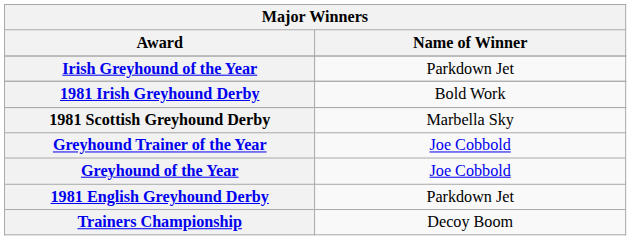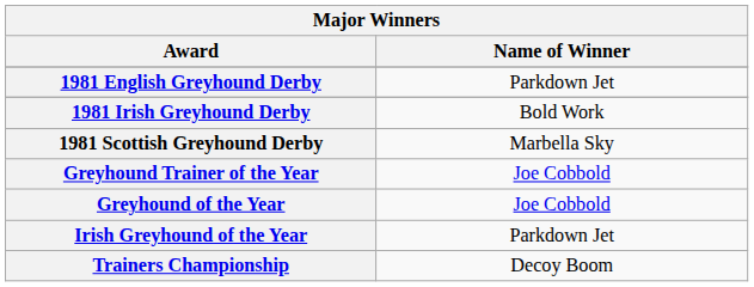rows swapped: 1981 English Greyhound Derby <-> Irish Greyhound of the Year
